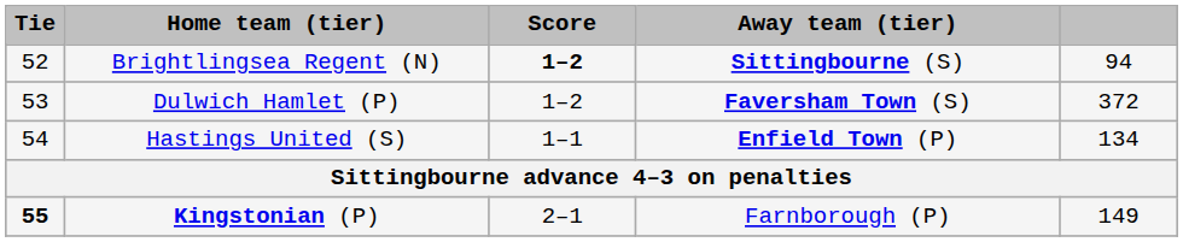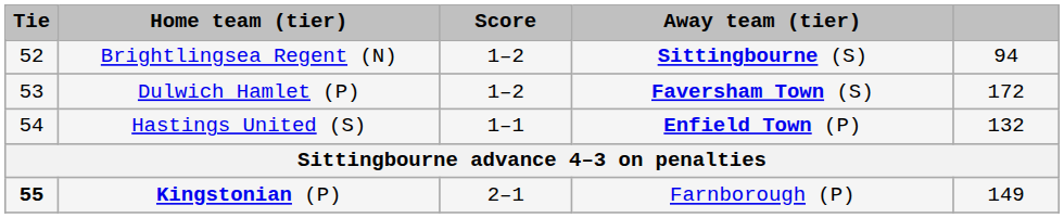Brightlingsea Regent (N) | Score: bold -> normal
Dulwich Hamlet (P) | column 5: 372 -> 172
Hastings United (S) | column 5: 134 -> 132
